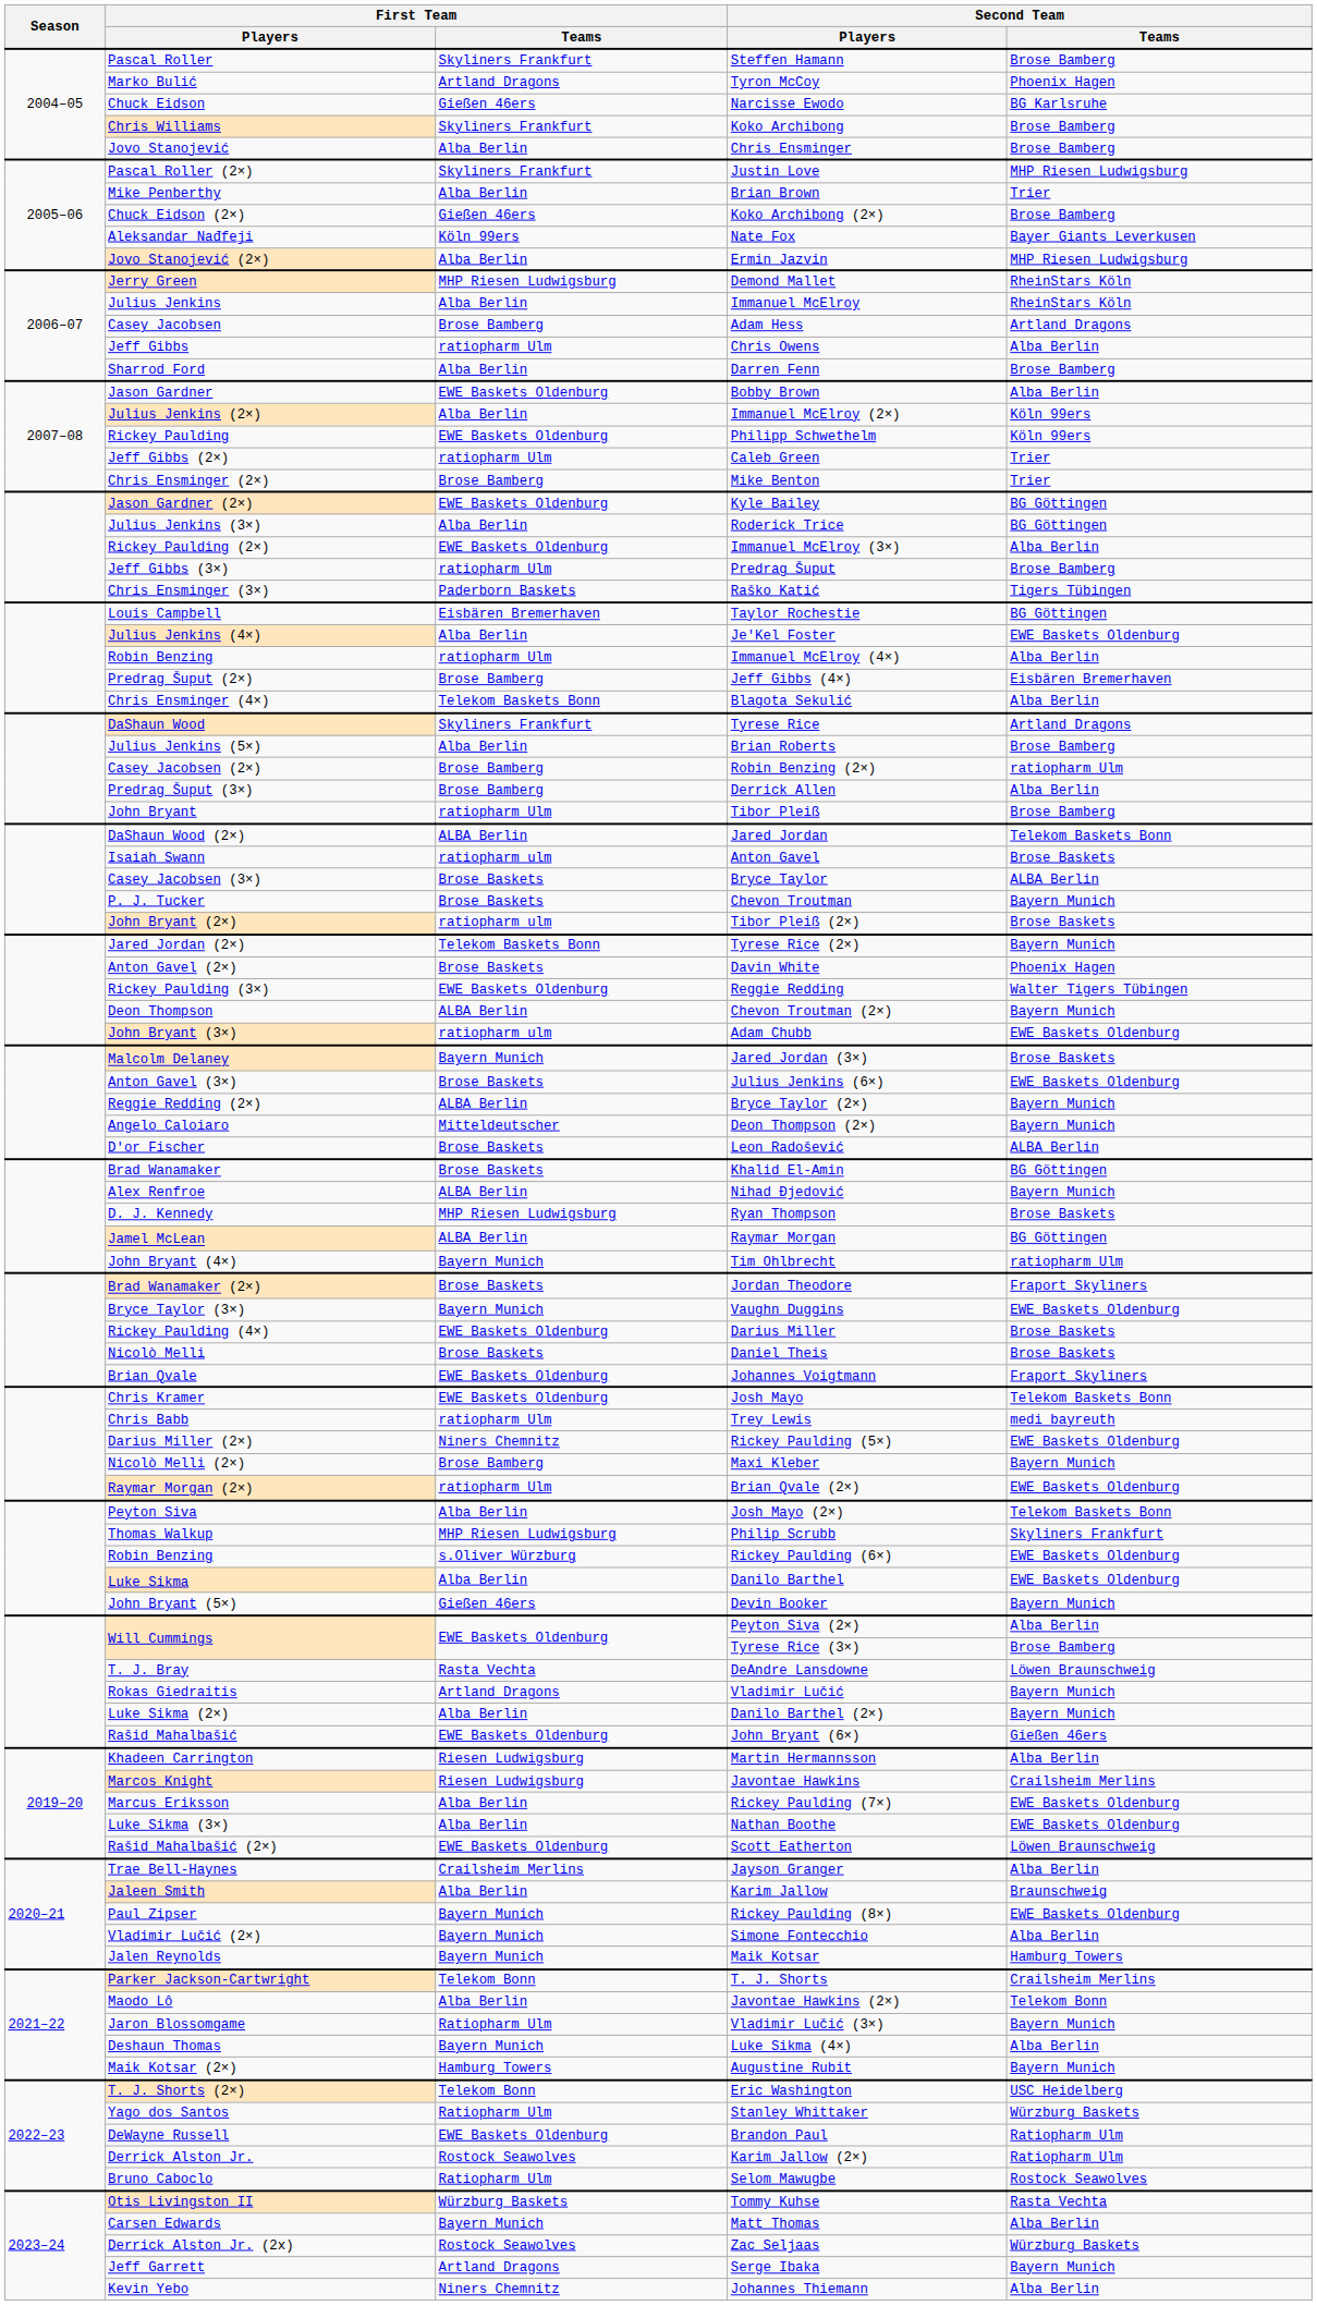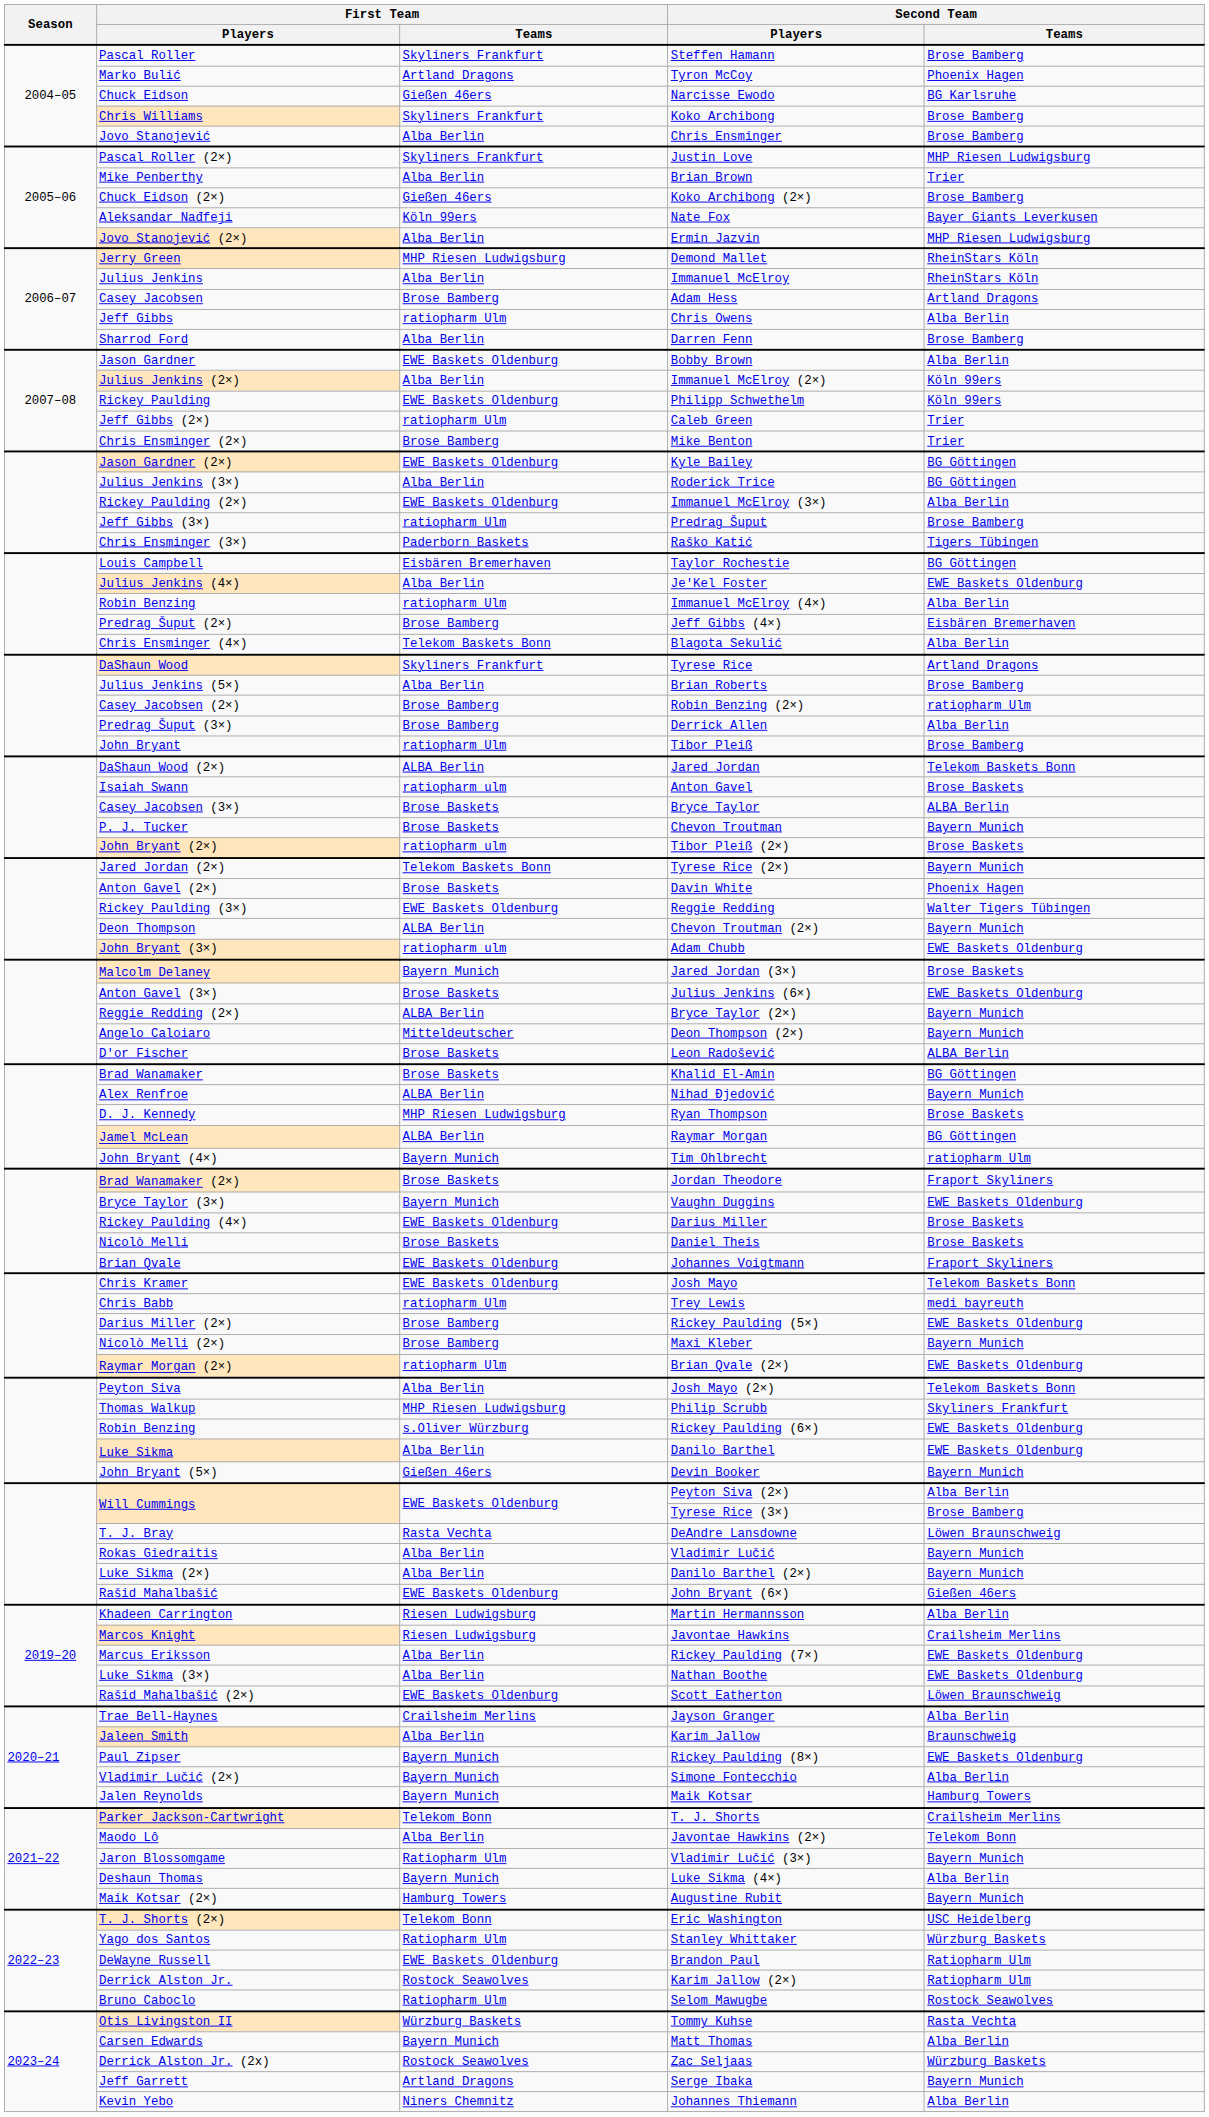Rickey Paulding (5×) | First Team / Teams: Niners Chemnitz -> Brose Bamberg
Vladimir Lučić | First Team / Teams: Artland Dragons -> Alba Berlin
